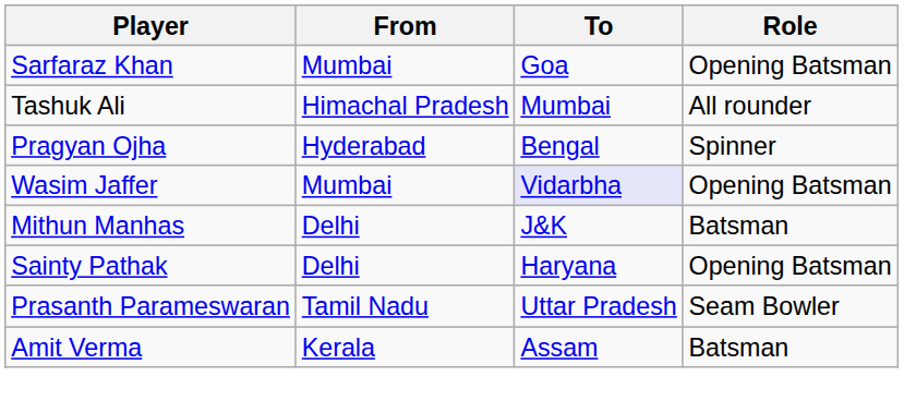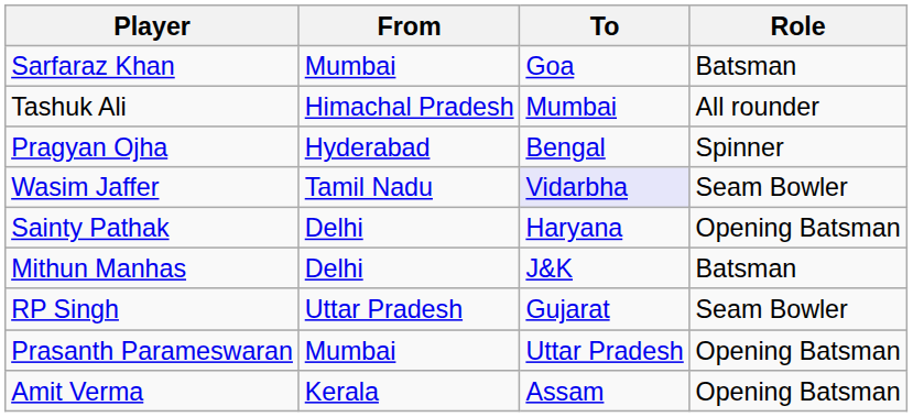Sarfaraz Khan | Role: Opening Batsman -> Batsman
Wasim Jaffer | From: Mumbai -> Tamil Nadu
Wasim Jaffer | Role: Opening Batsman -> Seam Bowler
rows swapped: Sainty Pathak <-> Mithun Manhas
+ row: RP Singh | Uttar Pradesh | Gujarat | Seam Bowler
Prasanth Parameswaran | From: Tamil Nadu -> Mumbai
Prasanth Parameswaran | Role: Seam Bowler -> Opening Batsman
Amit Verma | Role: Batsman -> Opening Batsman
